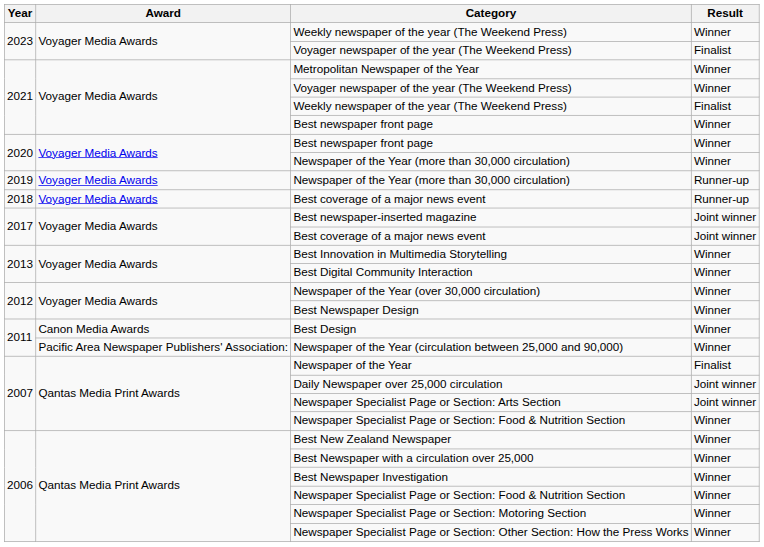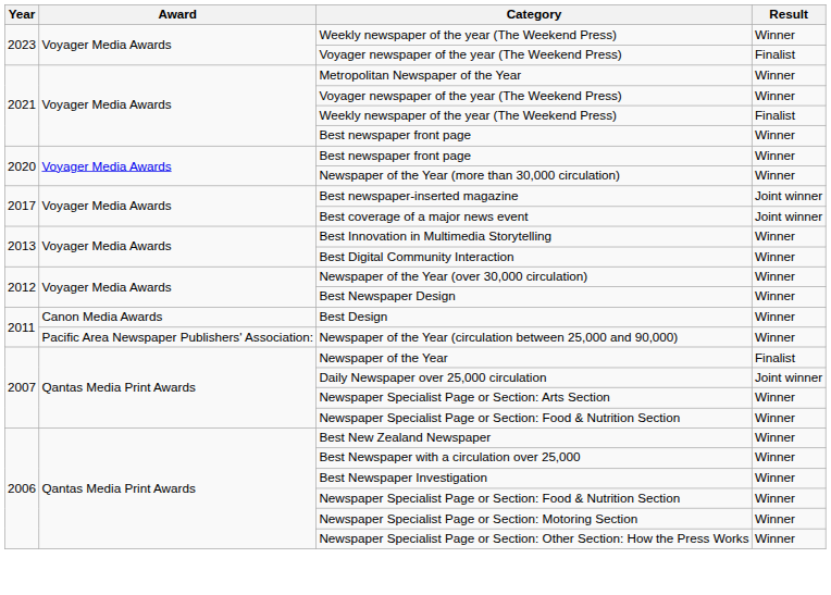- row: 2019 | Voyager Media Awards | Newspaper of the Year (more than 30,000 circulation) | Runner-up
- row: 2018 | Voyager Media Awards | Best coverage of a major news event | Runner-up
Newspaper Specialist Page or Section: Arts Section | Result: Joint winner -> Winner
